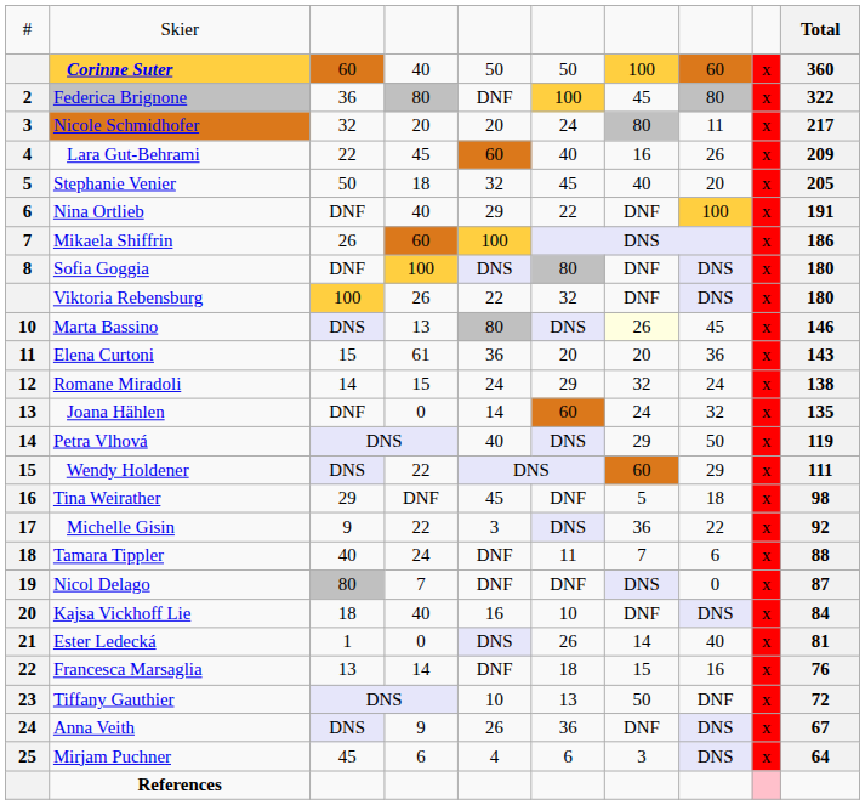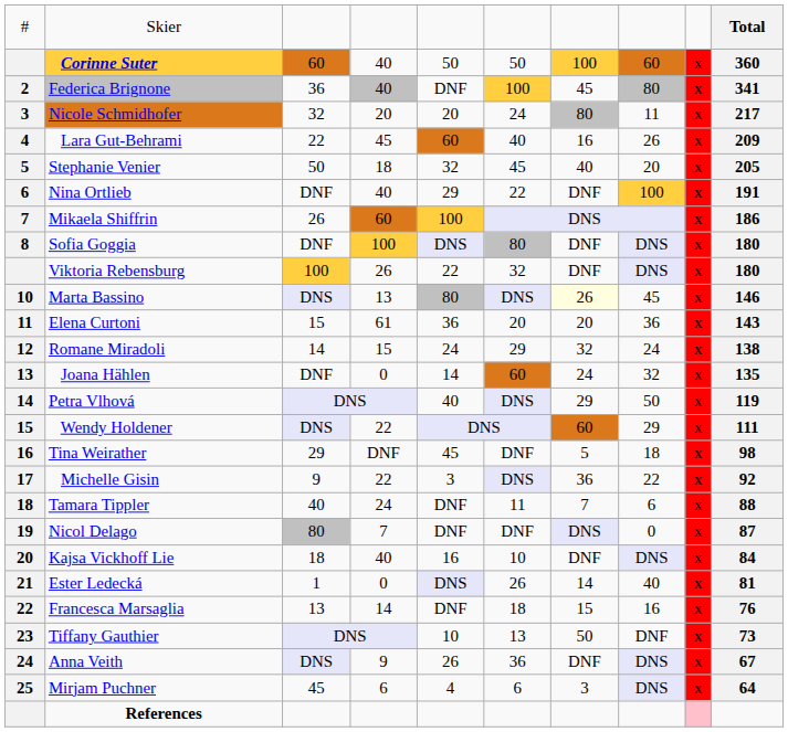Federica Brignone | column 4: 80 -> 40
Federica Brignone | column 10: 322 -> 341
Tiffany Gauthier | column 10: 72 -> 73
